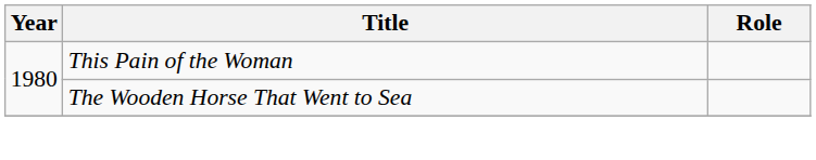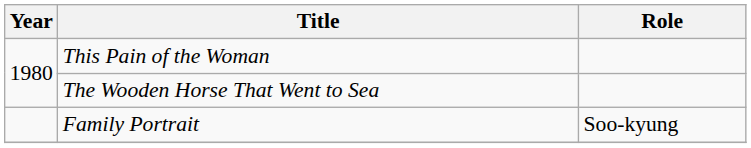+ row: Family Portrait | Soo-kyung
